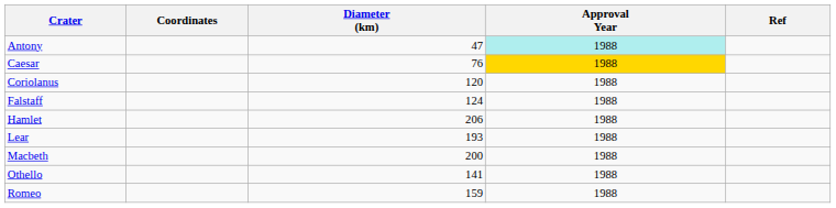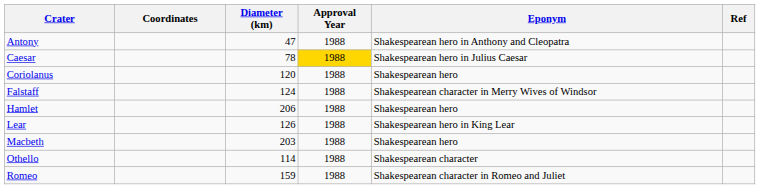+ column: Eponym | Shakespearean hero in Anthony and Cleopatra | Shakespearean hero in Julius Caesar | Shakespearean hero | Shakespearean character in Merry Wives of Windsor | Shakespearean hero | Shakespearean hero in King Lear | Shakespearean hero | Shakespearean character | Shakespearean character in Romeo and Juliet
Antony | Approval Year: paleturquoise background -> no background
Caesar | Diameter (km): 76 -> 78
Lear | Diameter (km): 193 -> 126
Macbeth | Diameter (km): 200 -> 203
Othello | Diameter (km): 141 -> 114
